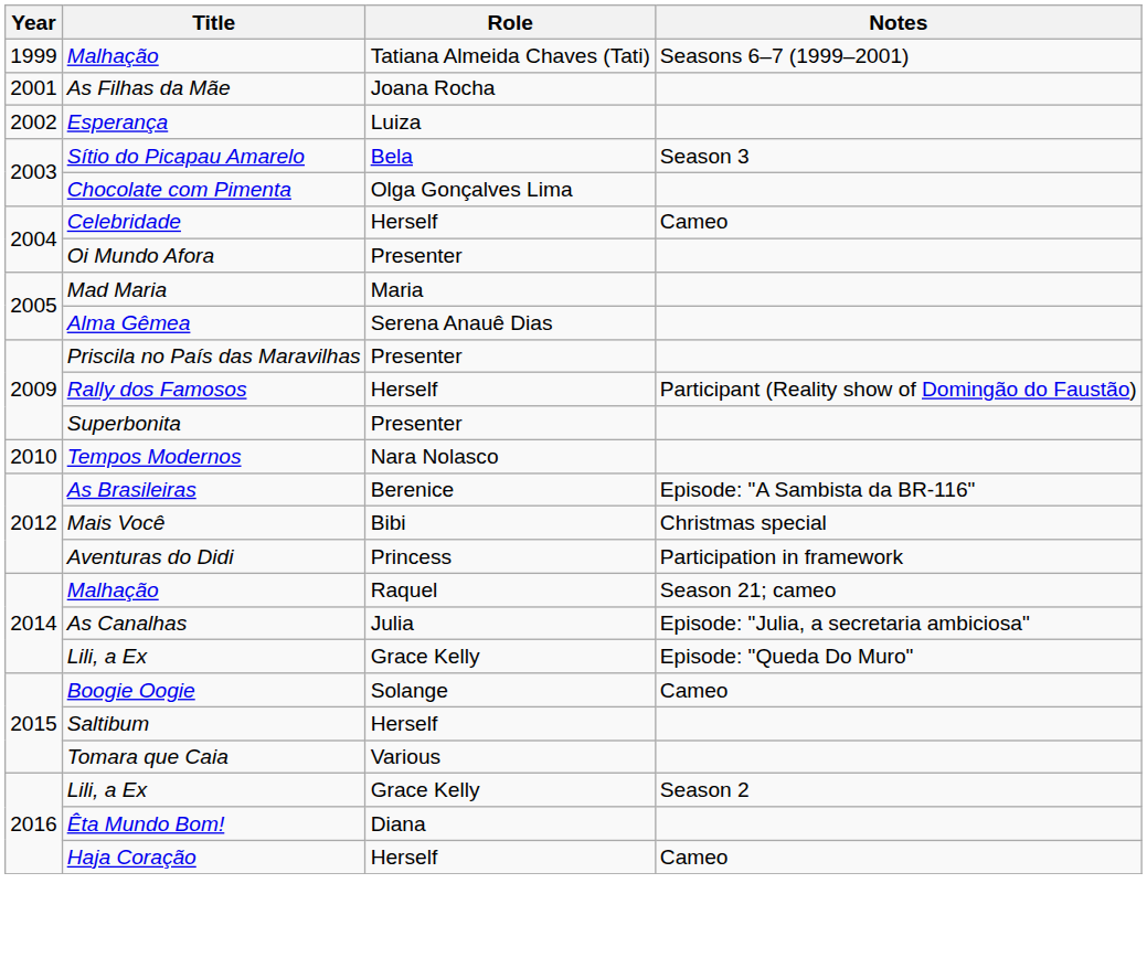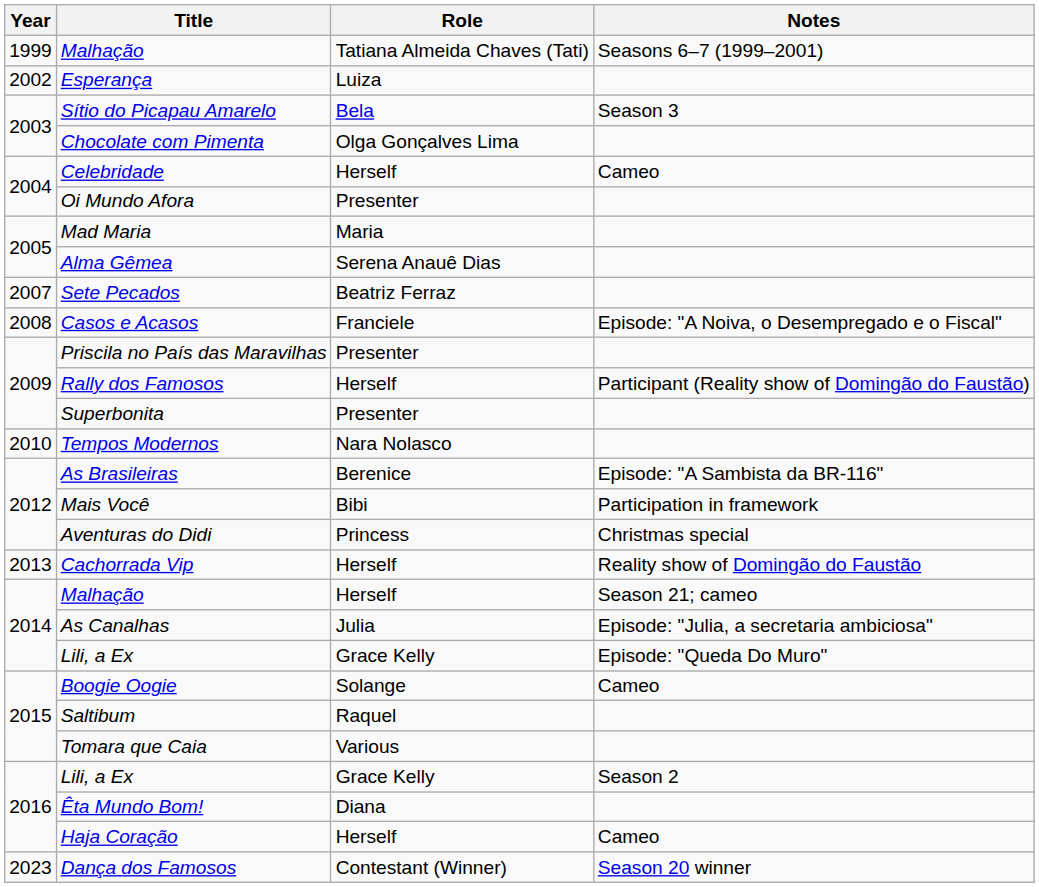- row: 2001 | As Filhas da Mãe | Joana Rocha
+ row: 2007 | Sete Pecados | Beatriz Ferraz
+ row: 2008 | Casos e Acasos | Franciele | Episode: "A Noiva, o Desempregado e o Fiscal"
Mais Você | Notes: Christmas special -> Participation in framework
Aventuras do Didi | Notes: Participation in framework -> Christmas special
+ row: 2013 | Cachorrada Vip | Herself | Reality show of Domingão do Faustão
2014 / Malhação | Role: Raquel -> Herself
Saltibum | Role: Herself -> Raquel
+ row: 2023 | Dança dos Famosos | Contestant (Winner) | Season 20 winner
